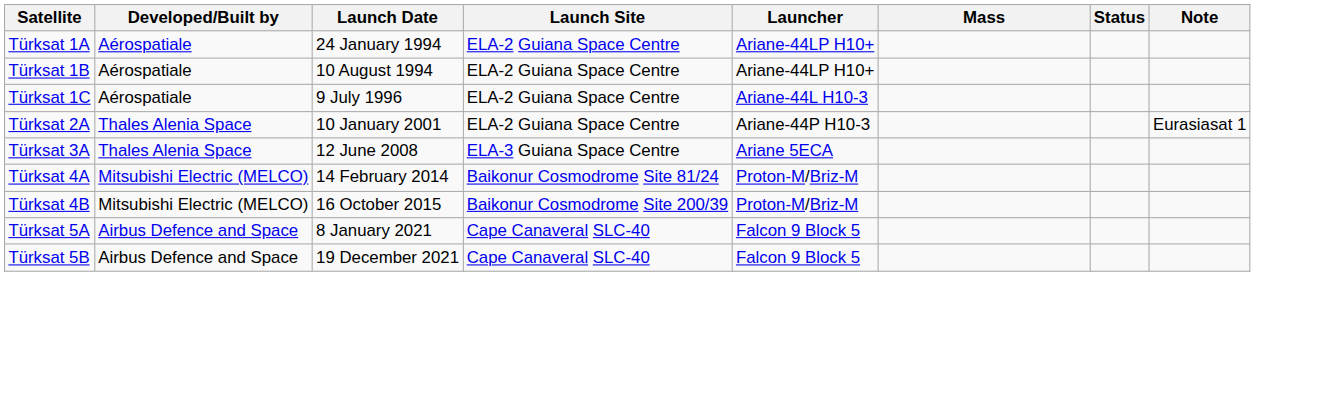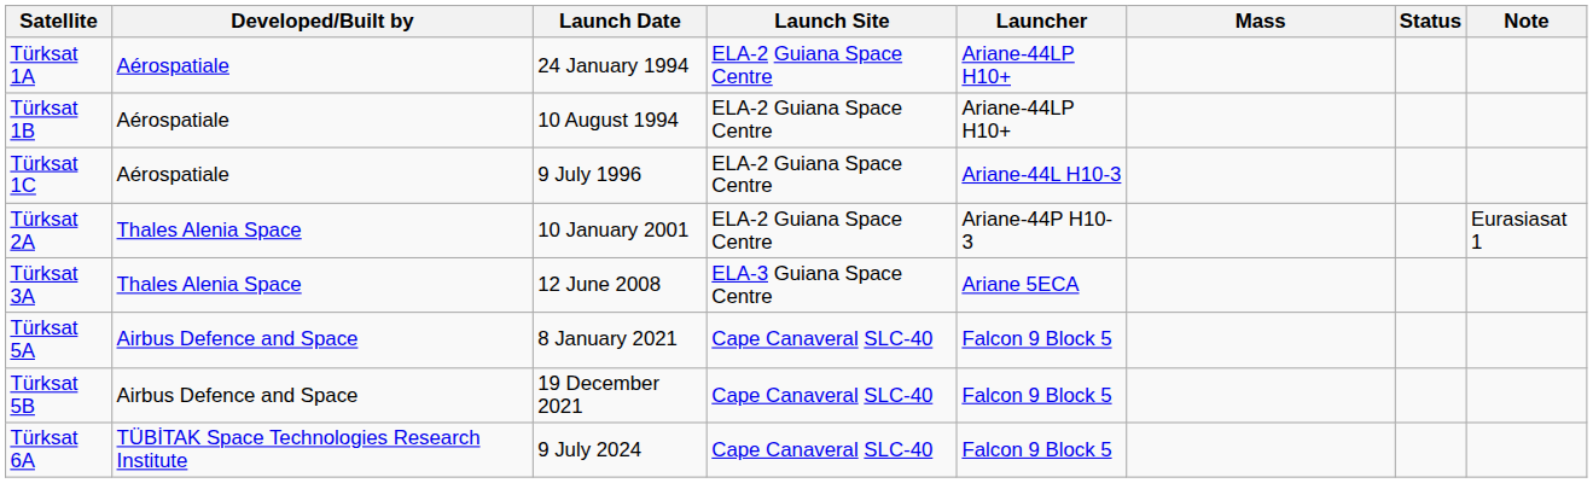- row: Türksat 4A | Mitsubishi Electric (MELCO) | 14 February 2014 | Baikonur Cosmodrome Site 81/24 | Proton-M/Briz-M
- row: Türksat 4B | Mitsubishi Electric (MELCO) | 16 October 2015 | Baikonur Cosmodrome Site 200/39 | Proton-M/Briz-M
+ row: Türksat 6A | TÜBİTAK Space Technologies Research Institute | 9 July 2024 | Cape Canaveral SLC-40 | Falcon 9 Block 5
